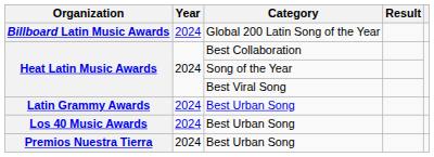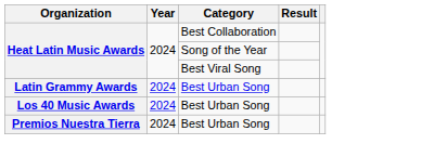- row: Billboard Latin Music Awards | 2024 | Global 200 Latin Song of the Year
